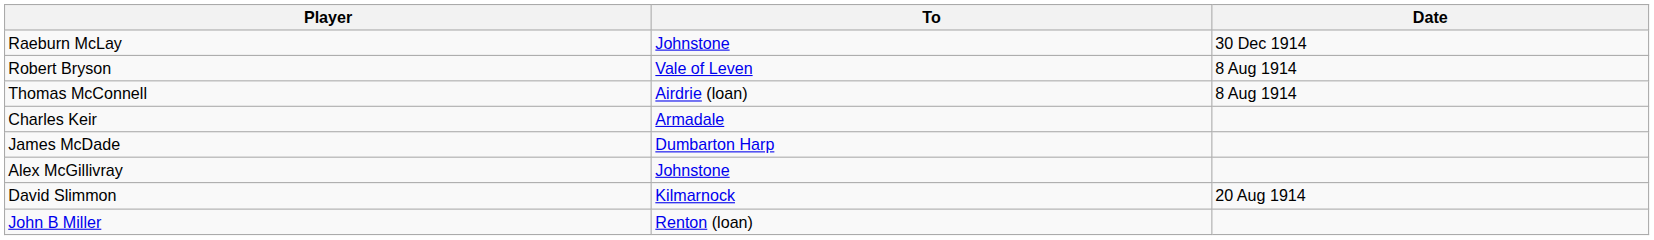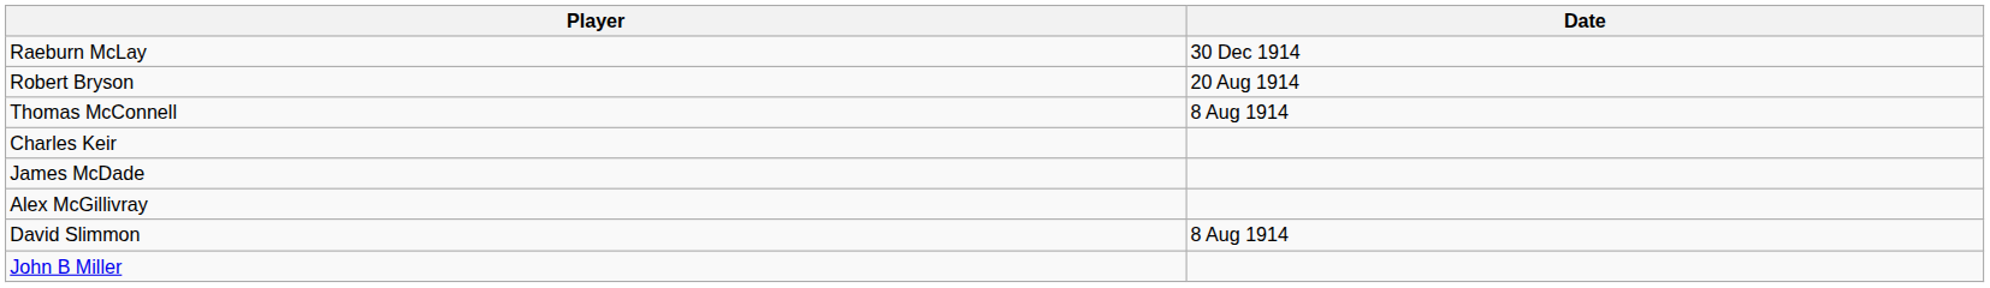- column: To | Johnstone | Vale of Leven | Airdrie (loan) | Armadale | Dumbarton Harp | Johnstone | Kilmarnock | Renton (loan)
Robert Bryson | Date: 8 Aug 1914 -> 20 Aug 1914
David Slimmon | Date: 20 Aug 1914 -> 8 Aug 1914
